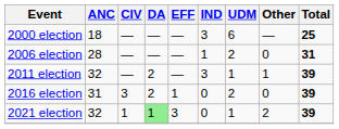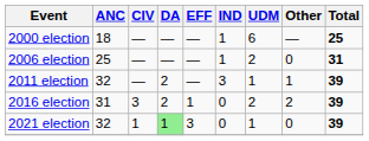2000 election | IND: 3 -> 1
2006 election | ANC: 28 -> 25
2016 election | Other: 0 -> 2
2021 election | Other: 2 -> 0
